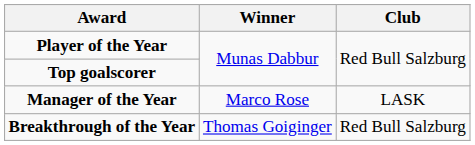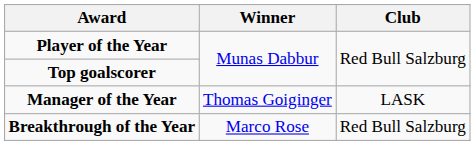Manager of the Year | Winner: Marco Rose -> Thomas Goiginger
Breakthrough of the Year | Winner: Thomas Goiginger -> Marco Rose
